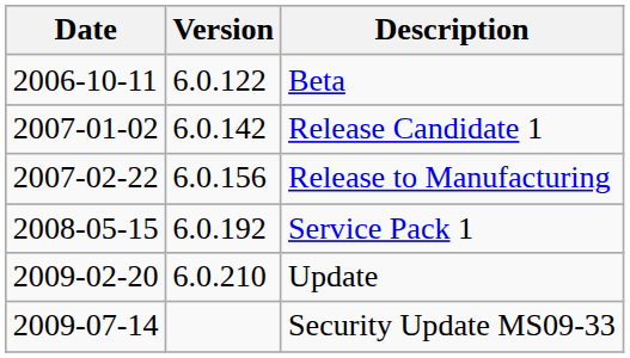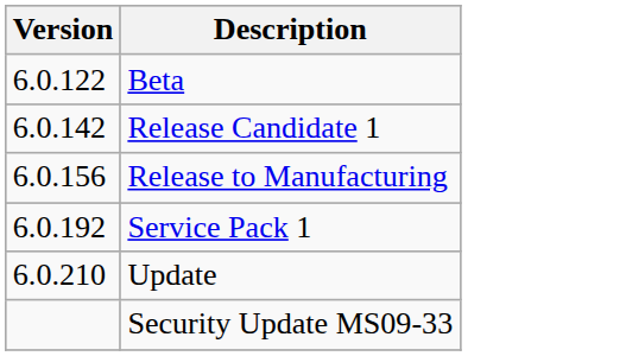- column: Date | 2006-10-11 | 2007-01-02 | 2007-02-22 | 2008-05-15 | 2009-02-20 | 2009-07-14
